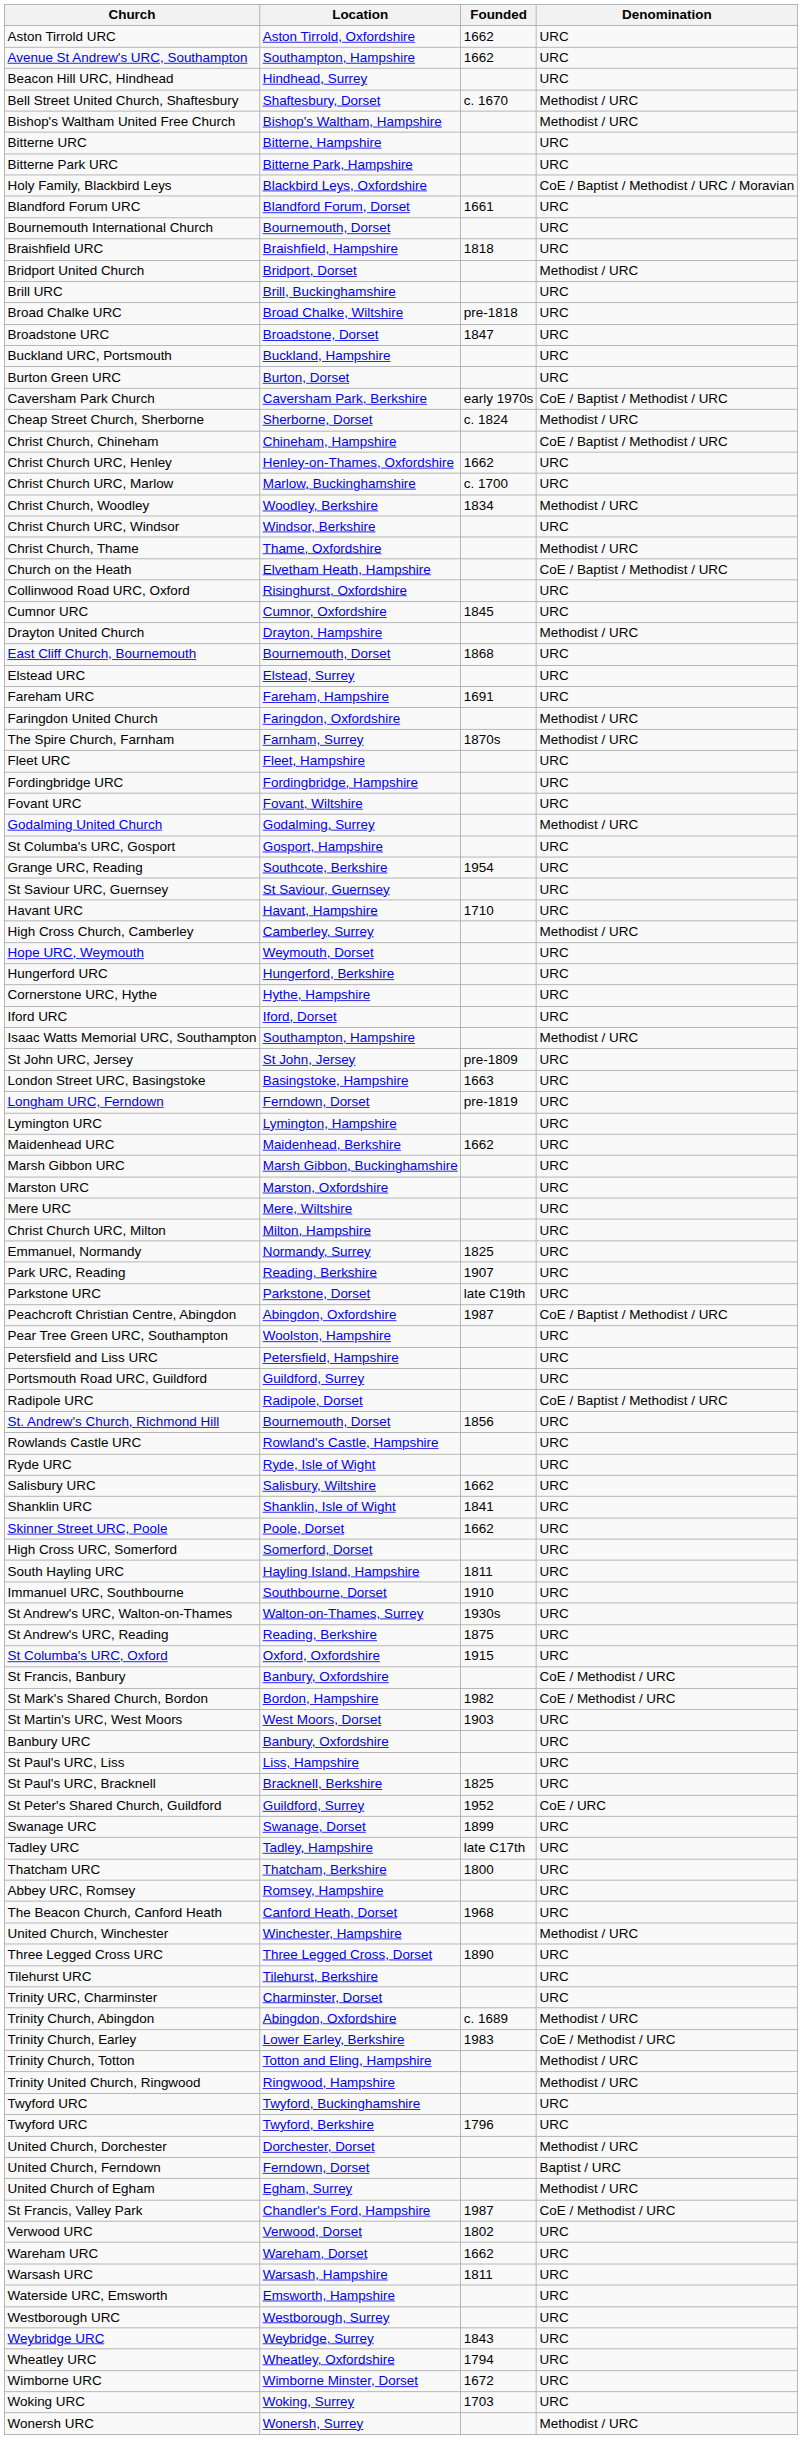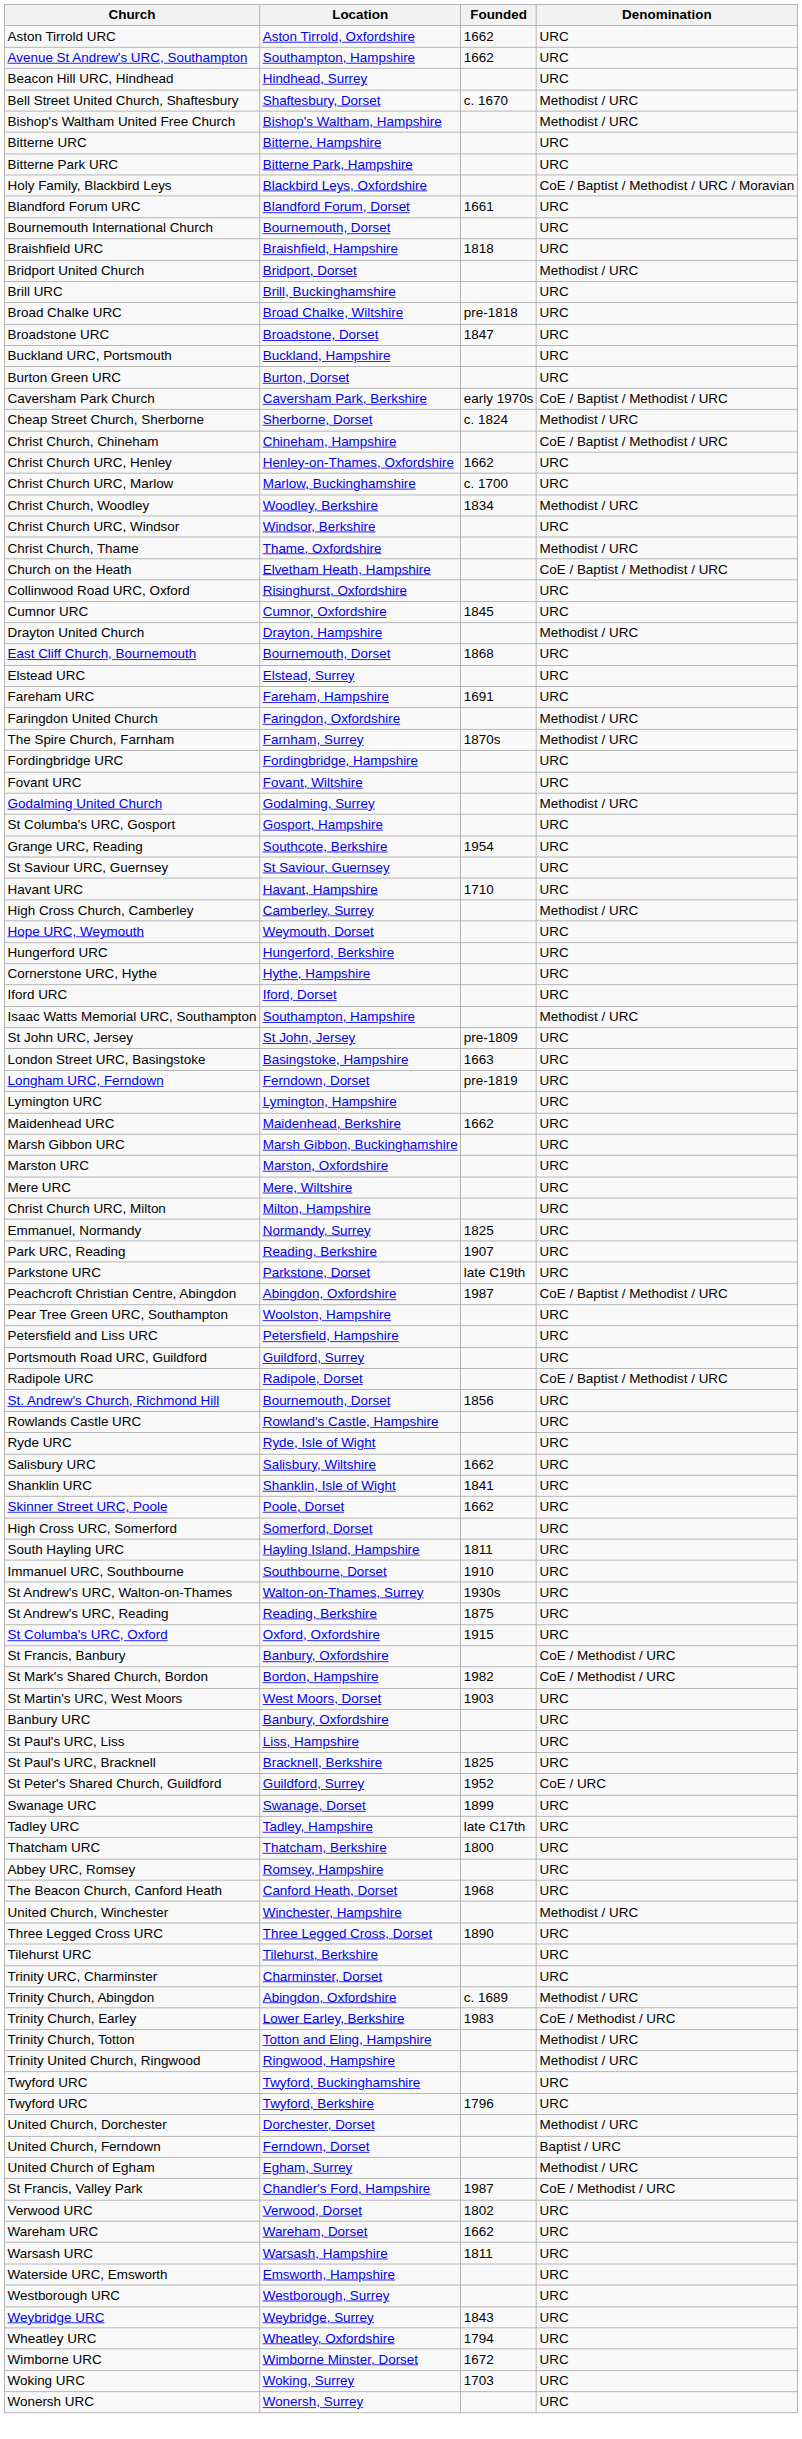- row: Fleet URC | Fleet, Hampshire | URC
Wonersh URC | Denomination: Methodist / URC -> URC
